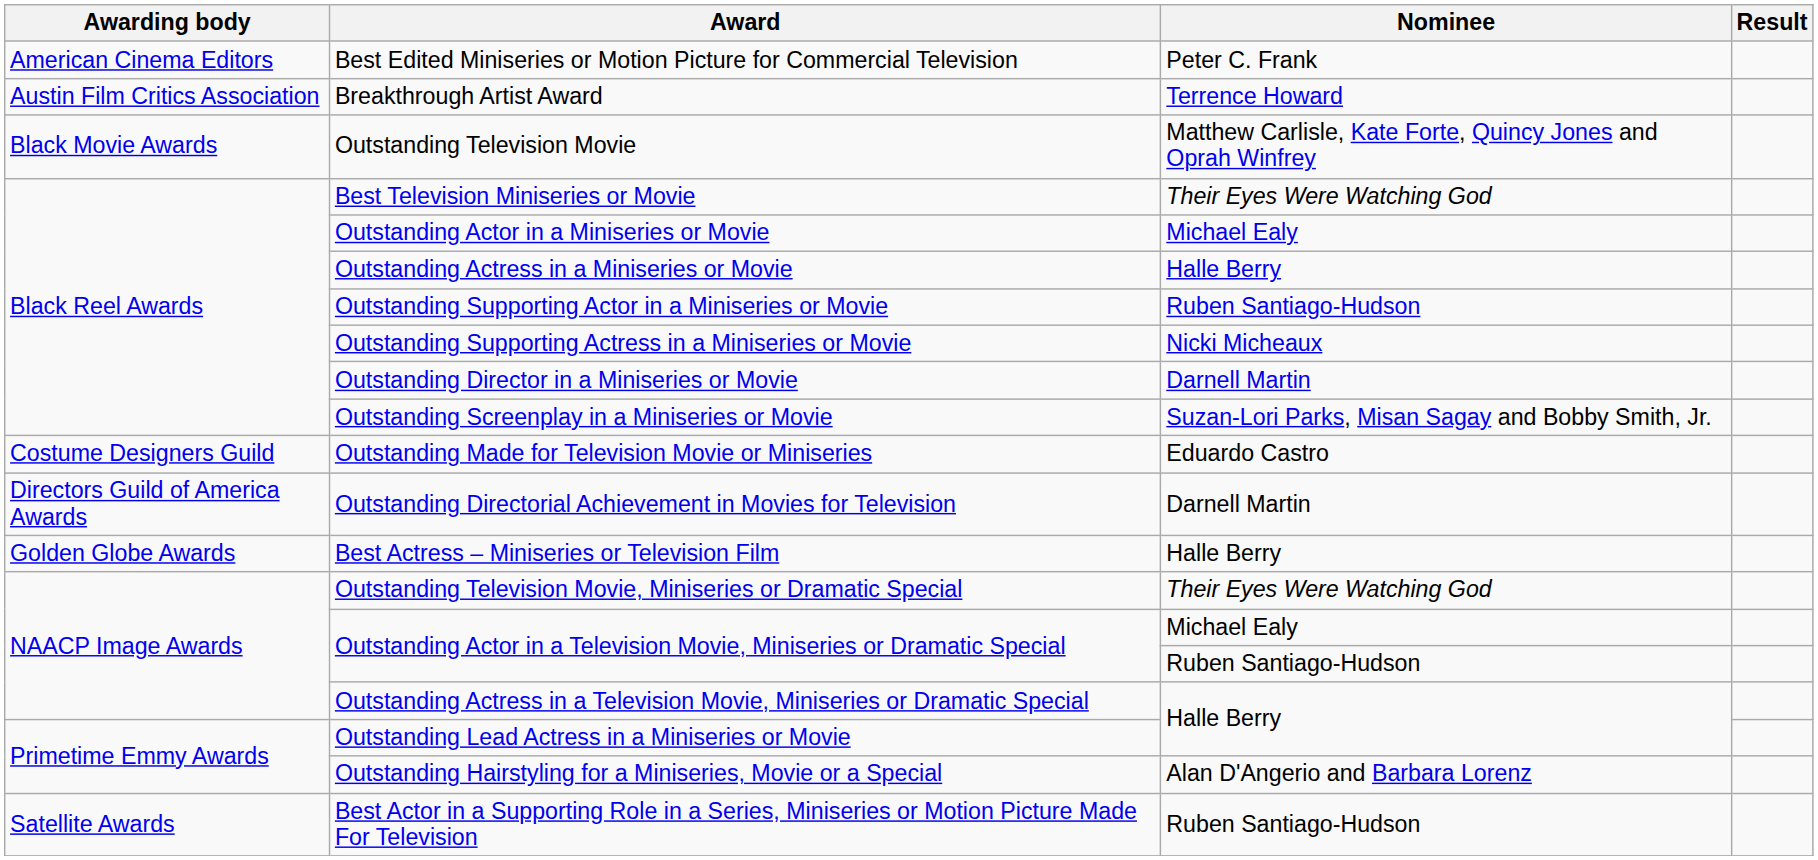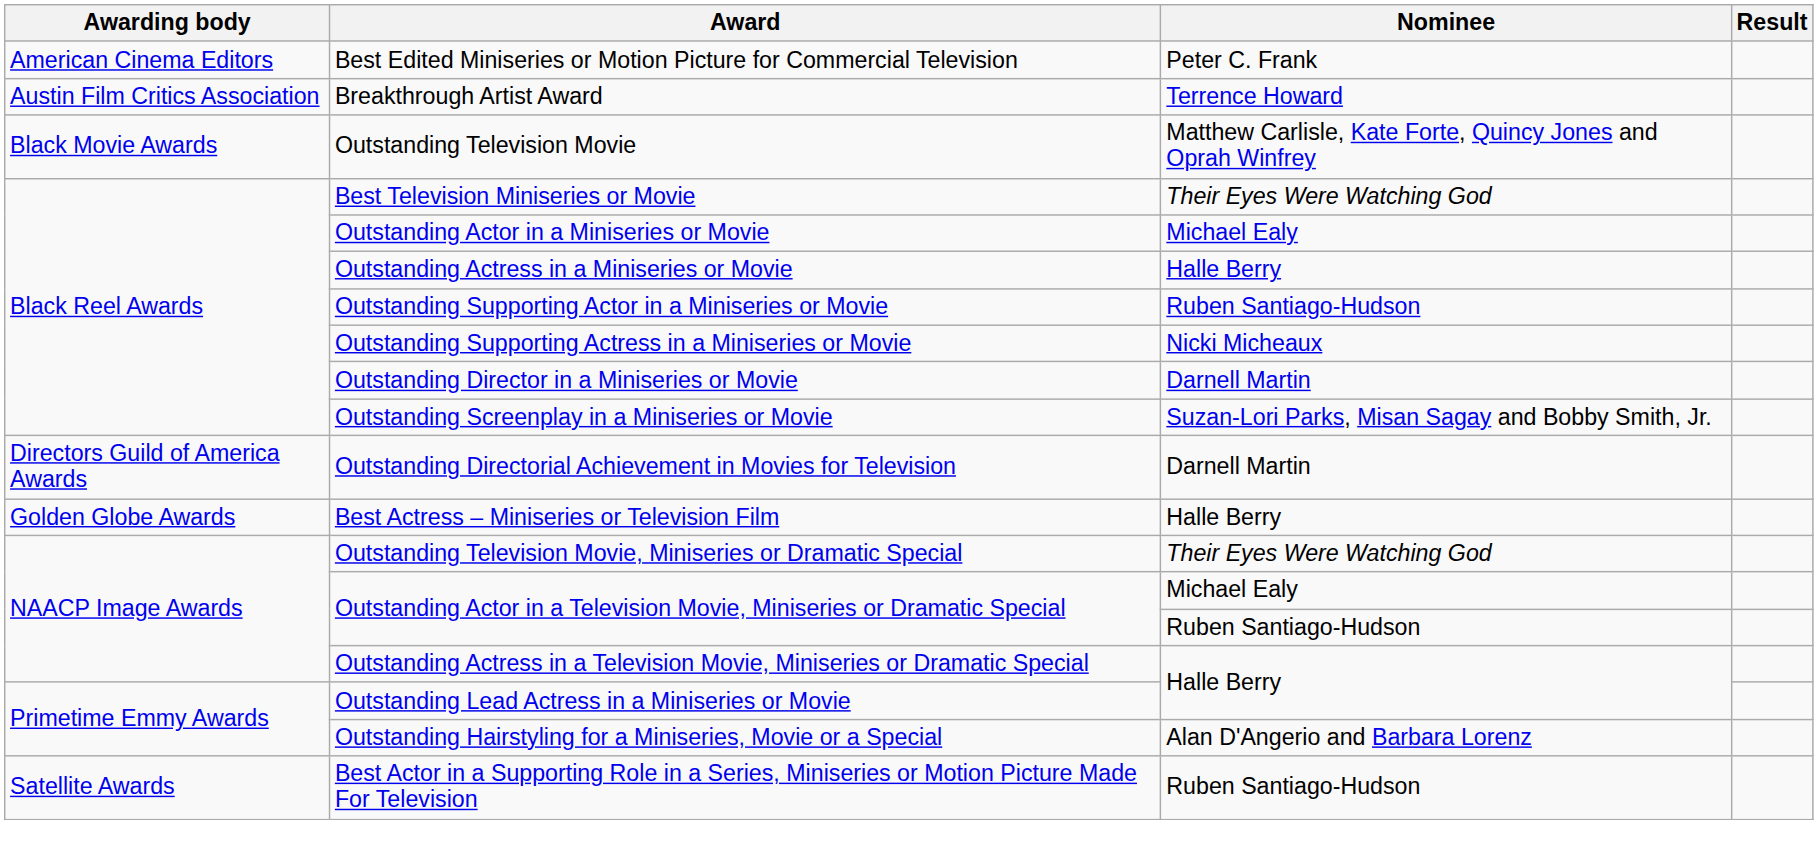- row: Costume Designers Guild | Outstanding Made for Television Movie or Miniseries | Eduardo Castro
